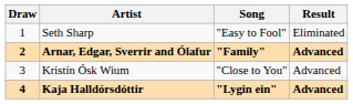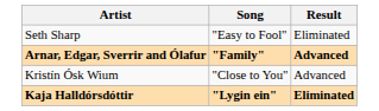- column: Draw | 1 | 2 | 3 | 4
Kaja Halldórsdóttir | Result: Advanced -> Eliminated
